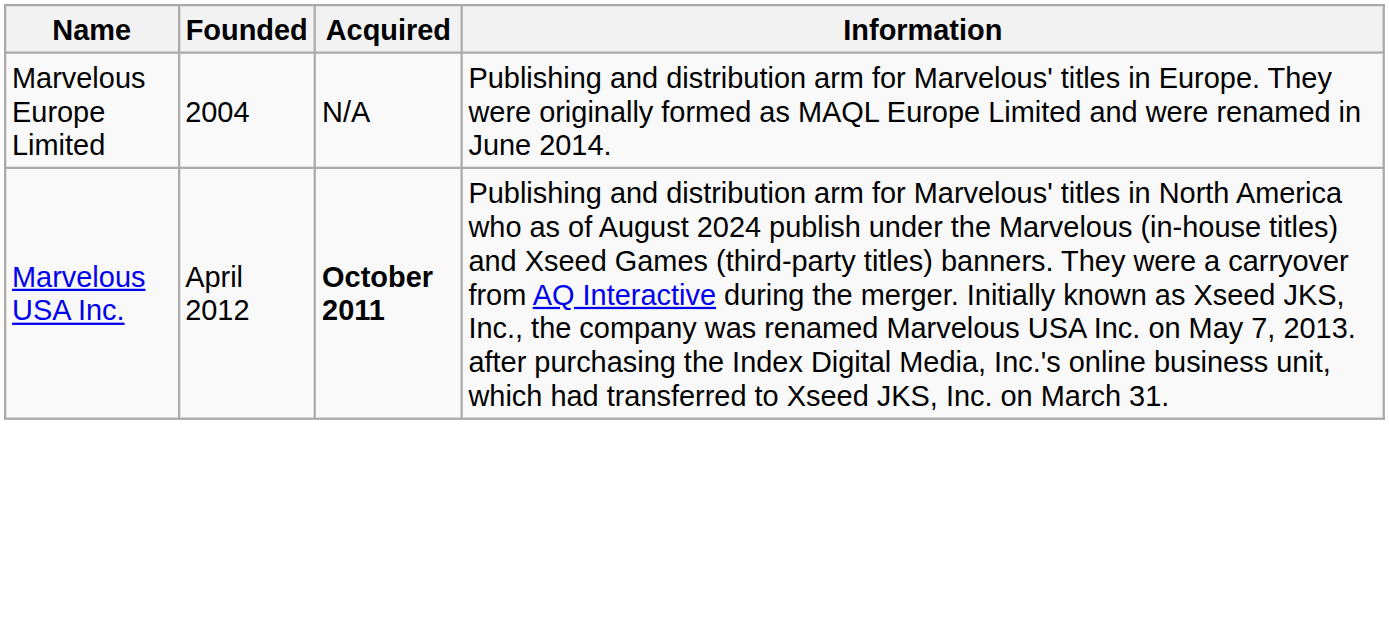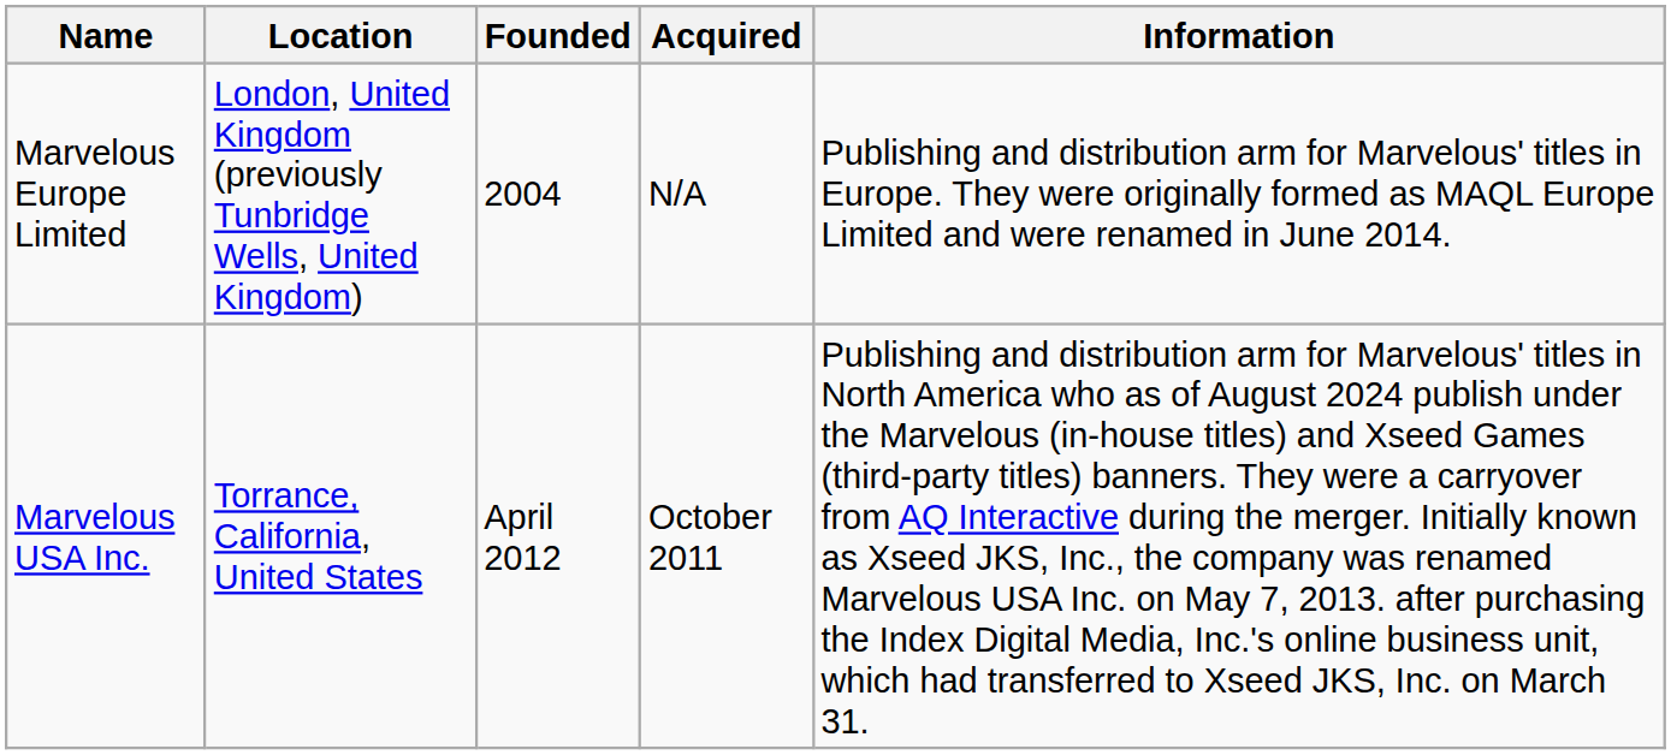+ column: Location | London, United Kingdom (previously Tunbridge Wells, United Kingdom) | Torrance, California, United States
Marvelous USA Inc. | Acquired: bold -> normal
